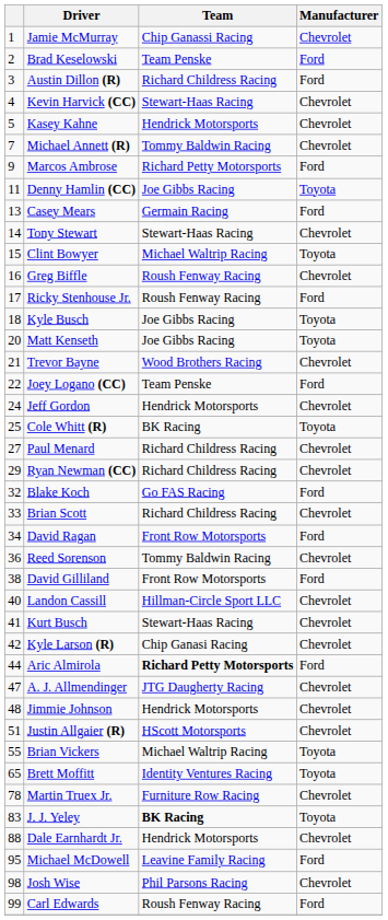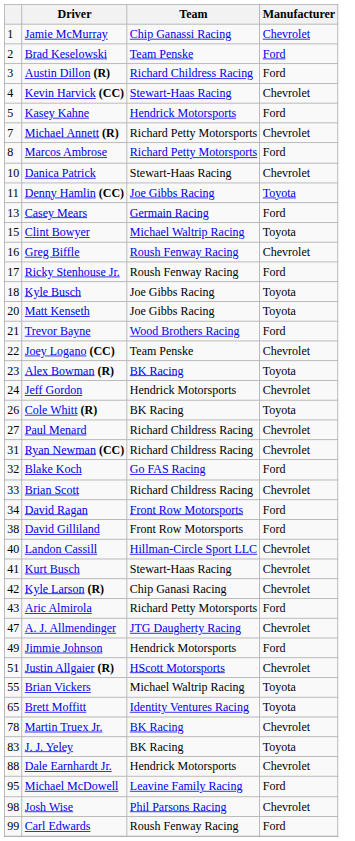Kasey Kahne | Manufacturer: Chevrolet -> Ford
Michael Annett (R) | Team: Tommy Baldwin Racing -> Richard Petty Motorsports
Marcos Ambrose | column 1: 9 -> 8
+ row: 10 | Danica Patrick | Stewart-Haas Racing | Chevrolet
- row: 14 | Tony Stewart | Stewart-Haas Racing | Chevrolet
Trevor Bayne | Manufacturer: Chevrolet -> Ford
Joey Logano (CC) | Manufacturer: Ford -> Chevrolet
+ row: 23 | Alex Bowman (R) | BK Racing | Toyota
Cole Whitt (R) | column 1: 25 -> 26
Ryan Newman (CC) | column 1: 29 -> 31
- row: 36 | Reed Sorenson | Tommy Baldwin Racing | Chevrolet
Aric Almirola | column 1: 44 -> 43
Aric Almirola | Team: bold -> normal
Jimmie Johnson | column 1: 48 -> 49
Jimmie Johnson | Manufacturer: Chevrolet -> Ford
Martin Truex Jr. | Team: Furniture Row Racing -> BK Racing
J. J. Yeley | Team: bold -> normal
